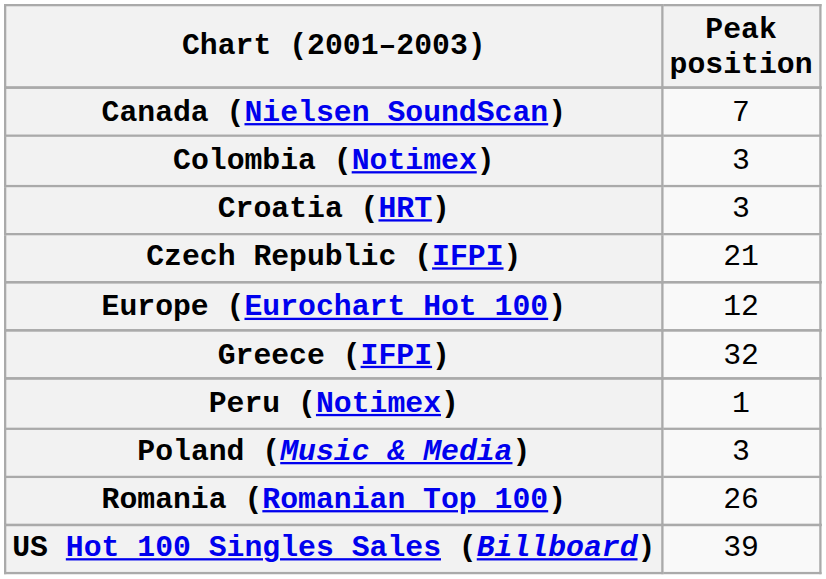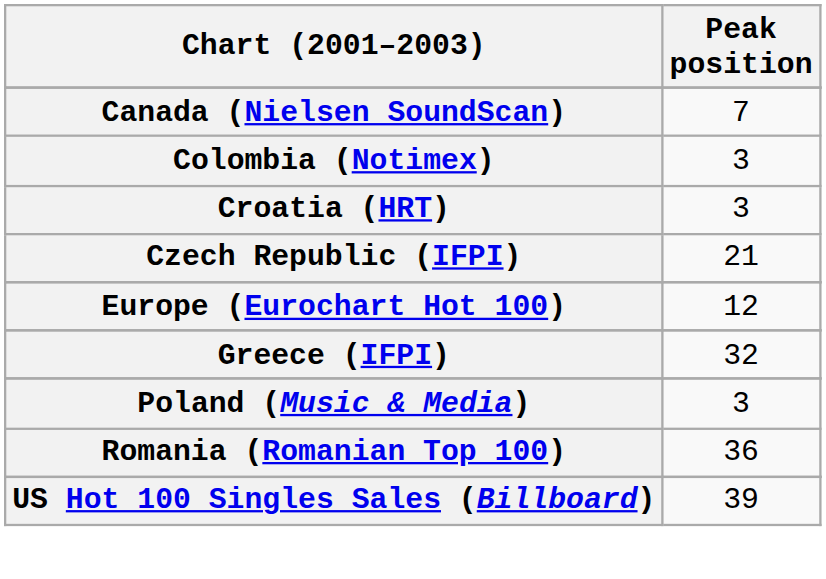- row: Peru (Notimex) | 1
Romania (Romanian Top 100) | Peak position: 26 -> 36
